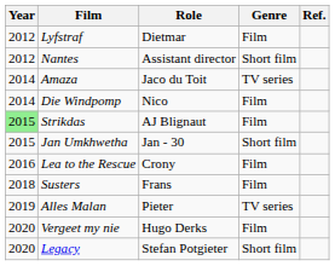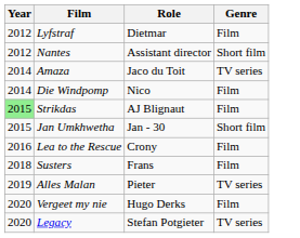- column: Ref.
Legacy | Genre: Short film -> TV series
